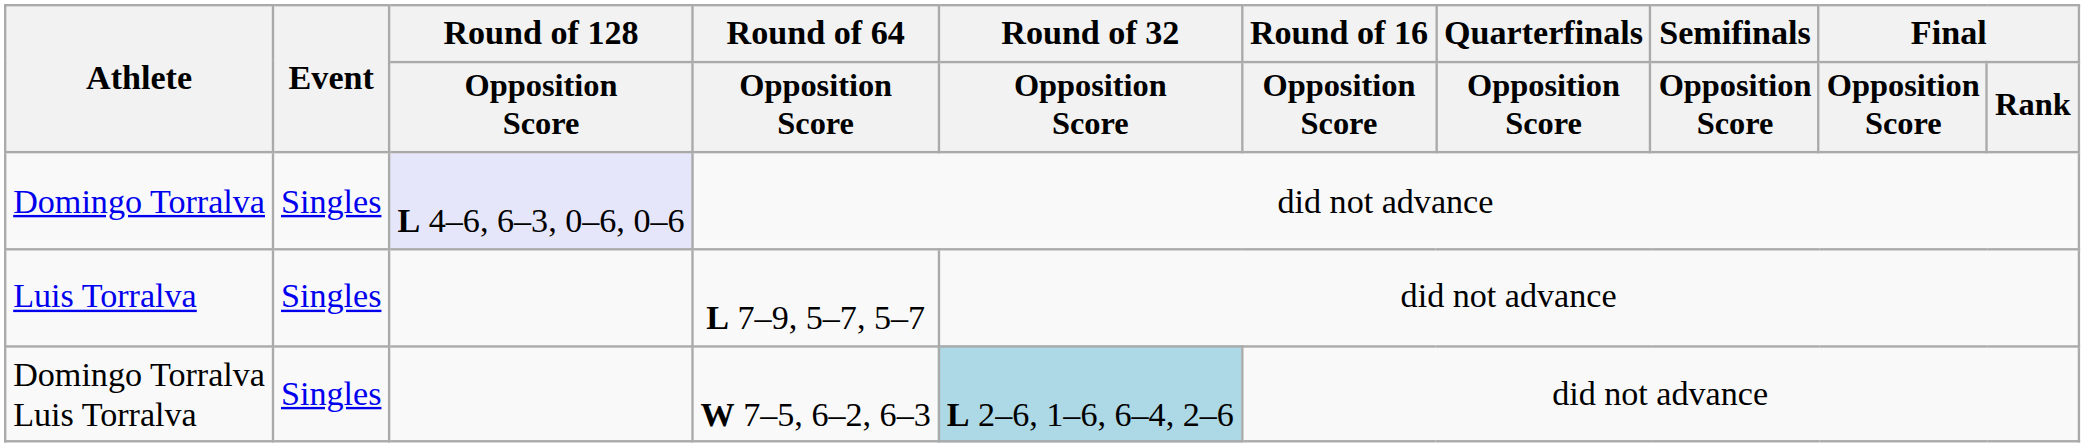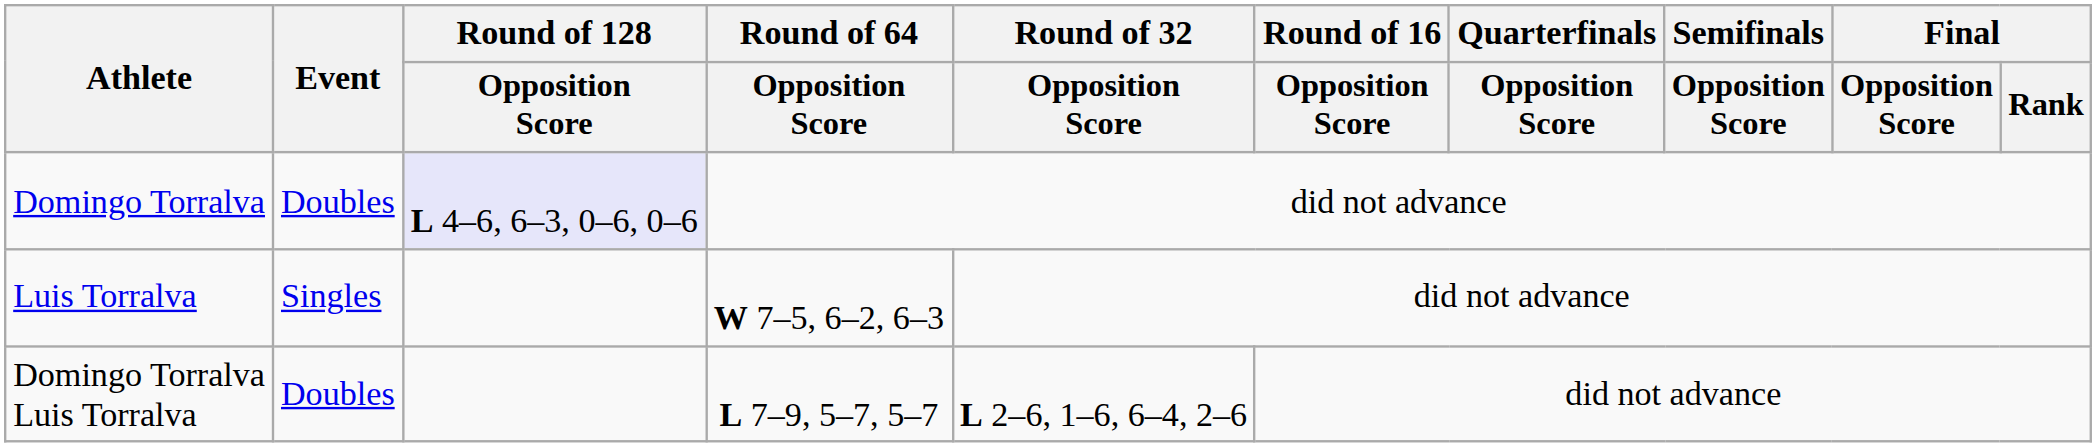Domingo Torralva | Event: Singles -> Doubles
Luis Torralva | Round of 64 / Opposition Score: L 7–9, 5–7, 5–7 -> W 7–5, 6–2, 6–3
Domingo Torralva Luis Torralva | Event: Singles -> Doubles
Domingo Torralva Luis Torralva | Round of 64 / Opposition Score: W 7–5, 6–2, 6–3 -> L 7–9, 5–7, 5–7
Domingo Torralva Luis Torralva | Round of 32 / Opposition Score: lightblue background -> no background
